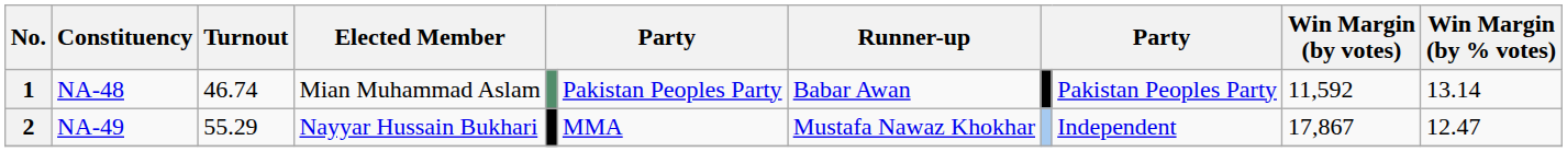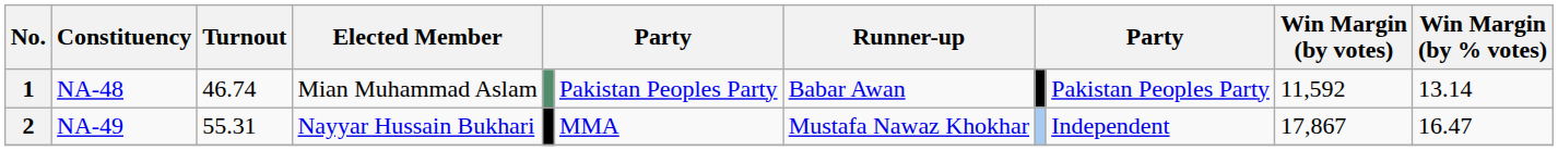2 | Turnout: 55.29 -> 55.31
2 | Win Margin (by % votes): 12.47 -> 16.47
